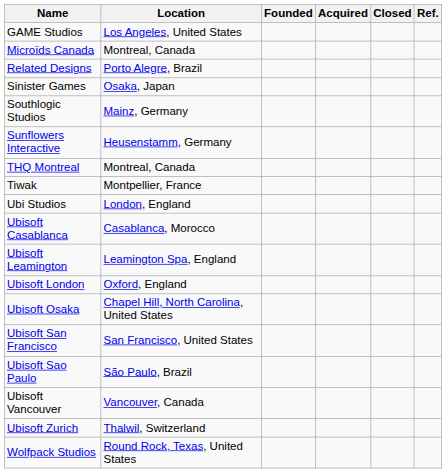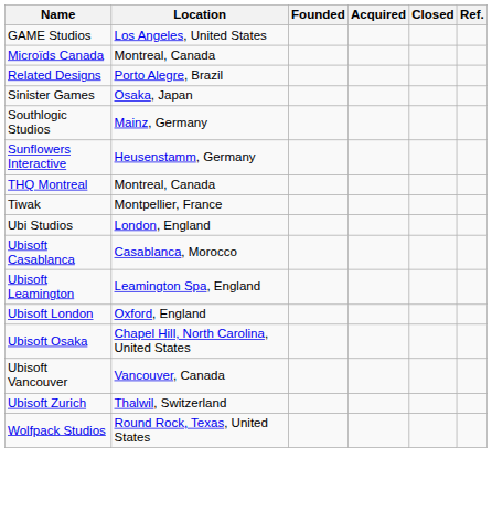- row: Ubisoft San Francisco | San Francisco, United States
- row: Ubisoft Sao Paulo | São Paulo, Brazil
